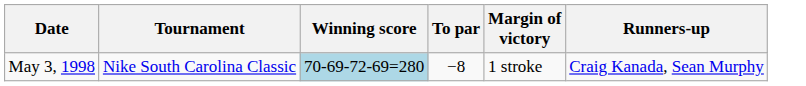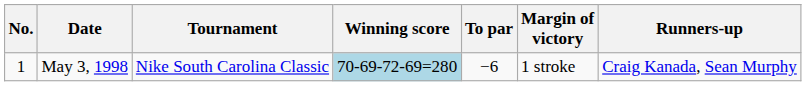+ column: No. | 1
May 3, 1998 | To par: −8 -> −6
